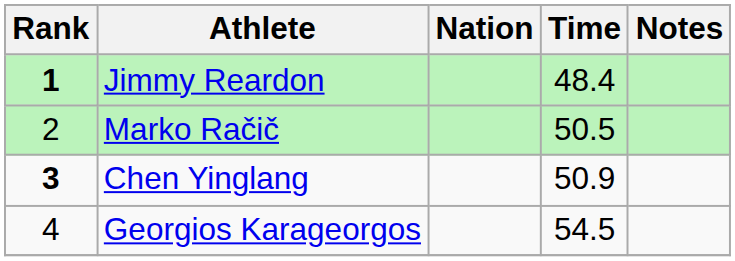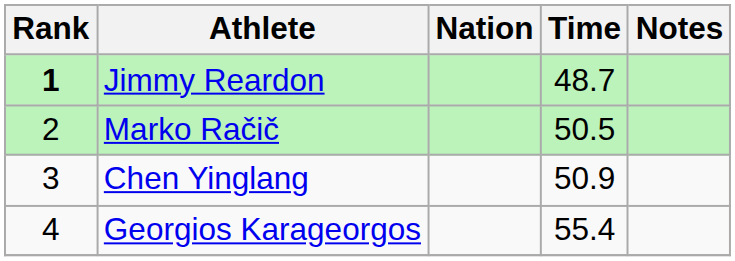Jimmy Reardon | Time: 48.4 -> 48.7
Chen Yinglang | Rank: bold -> normal
Georgios Karageorgos | Time: 54.5 -> 55.4
